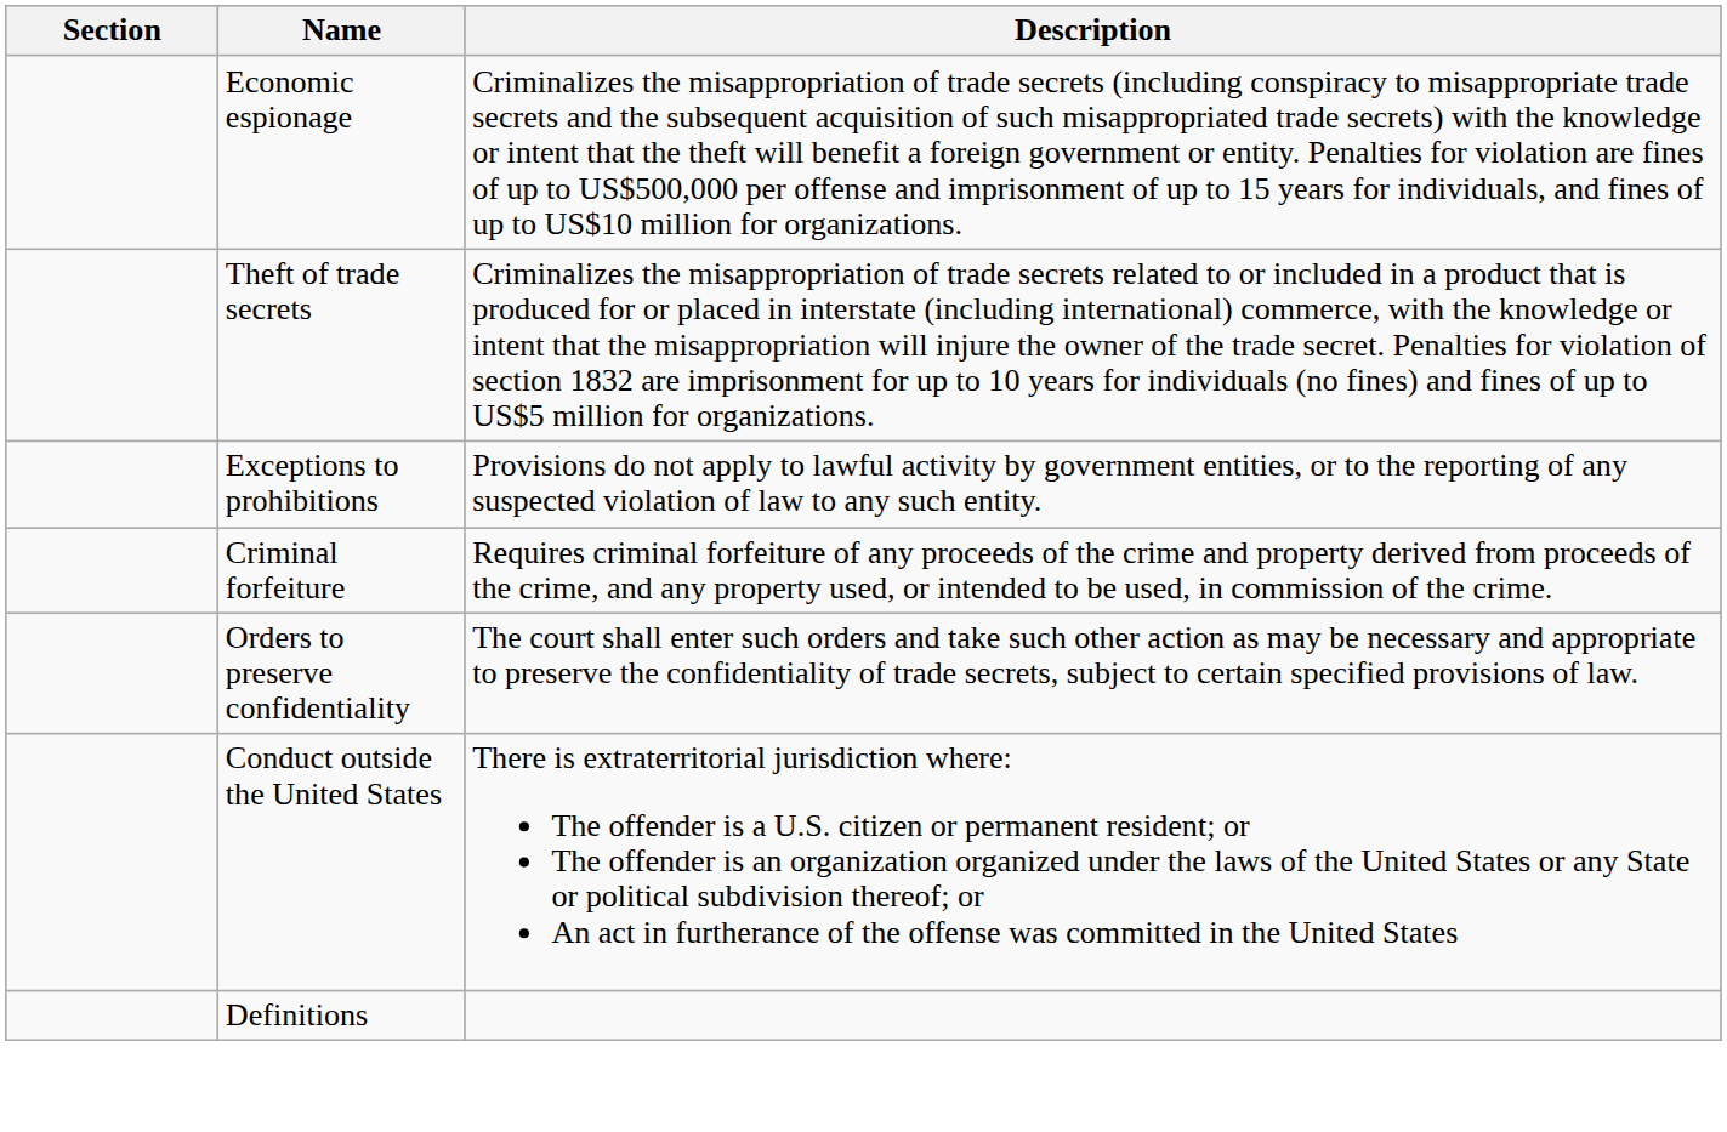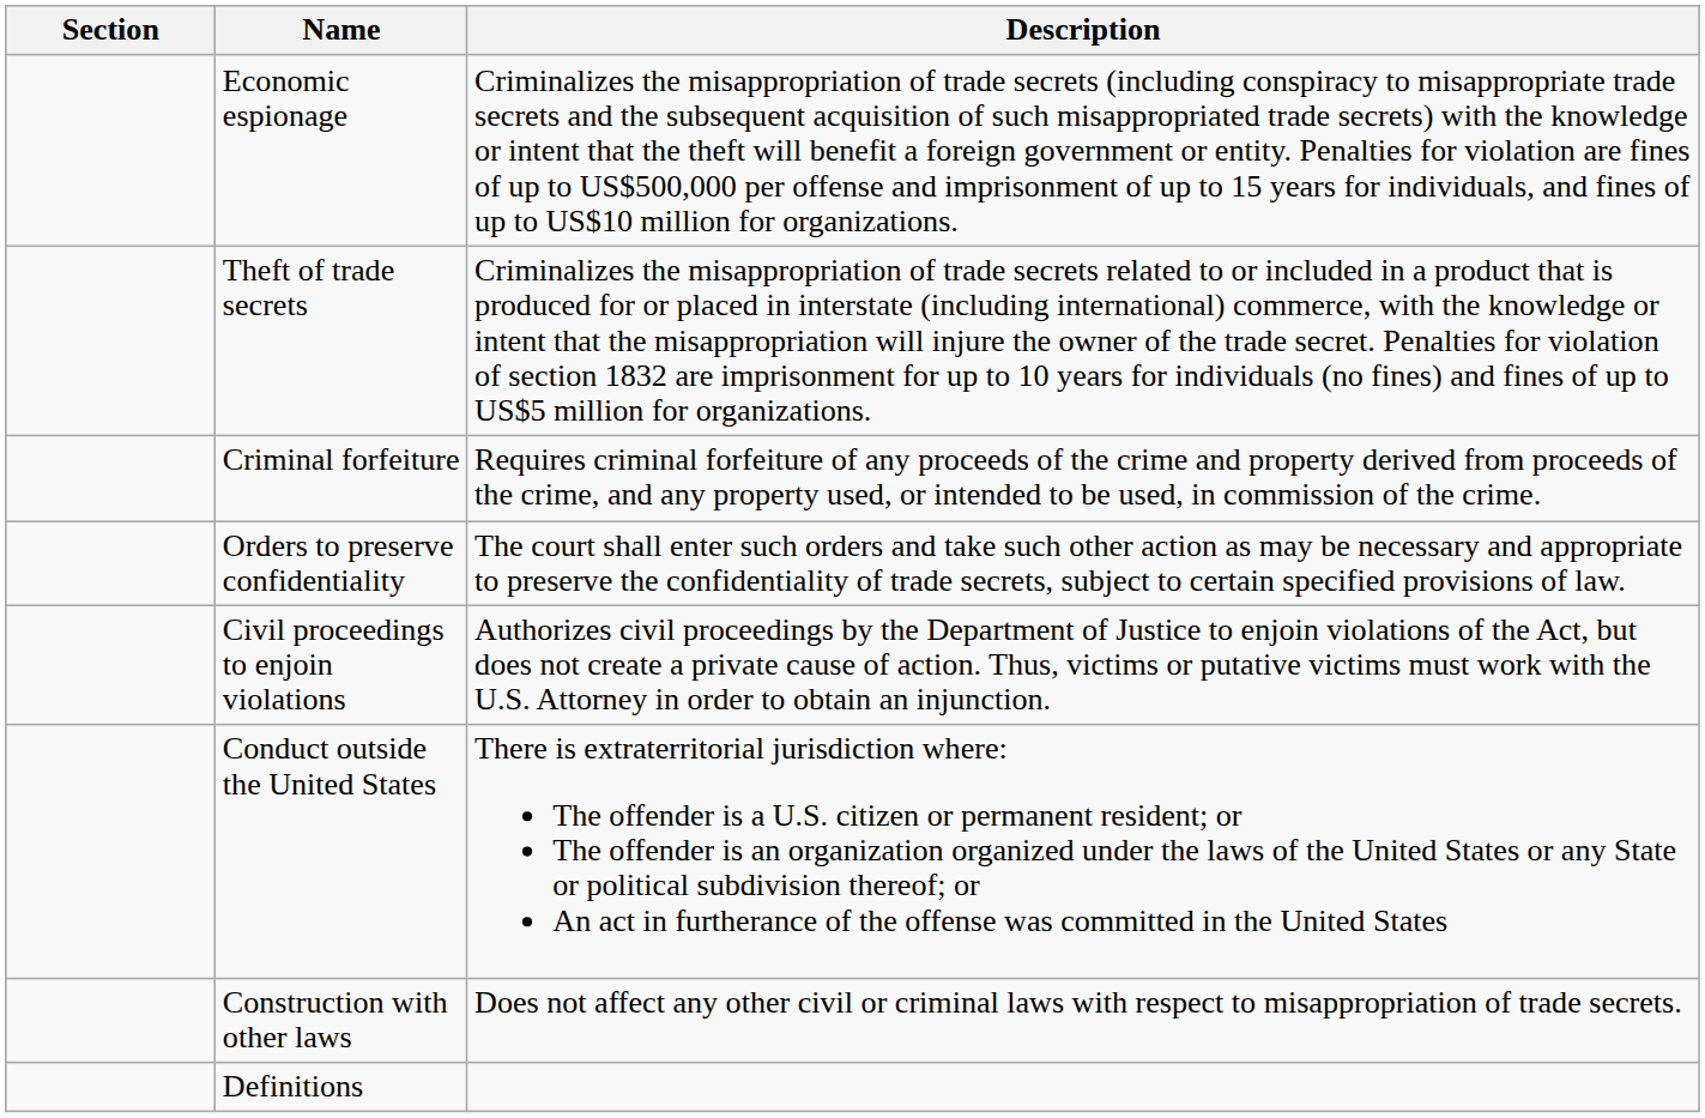- row: Exceptions to prohibitions | Provisions do not apply to lawful activity by government entities, or to the reporting of any suspected violation of law to any such entity.
+ row: Civil proceedings to enjoin violations | Authorizes civil proceedings by the Department of Justice to enjoin violations of the Act, but does not create a private cause of action. Thus, victims or putative victims must work with the U.S. Attorney in order to obtain an injunction.
+ row: Construction with other laws | Does not affect any other civil or criminal laws with respect to misappropriation of trade secrets.
